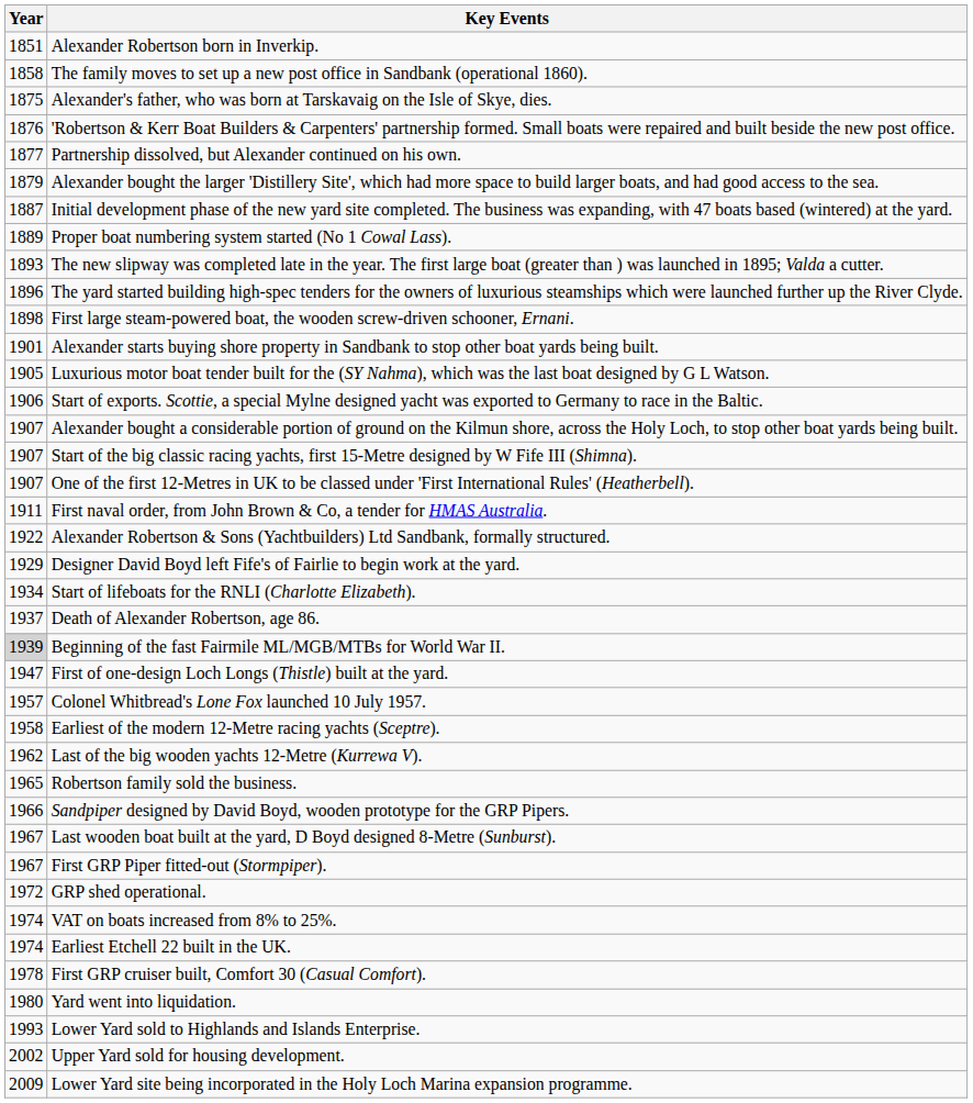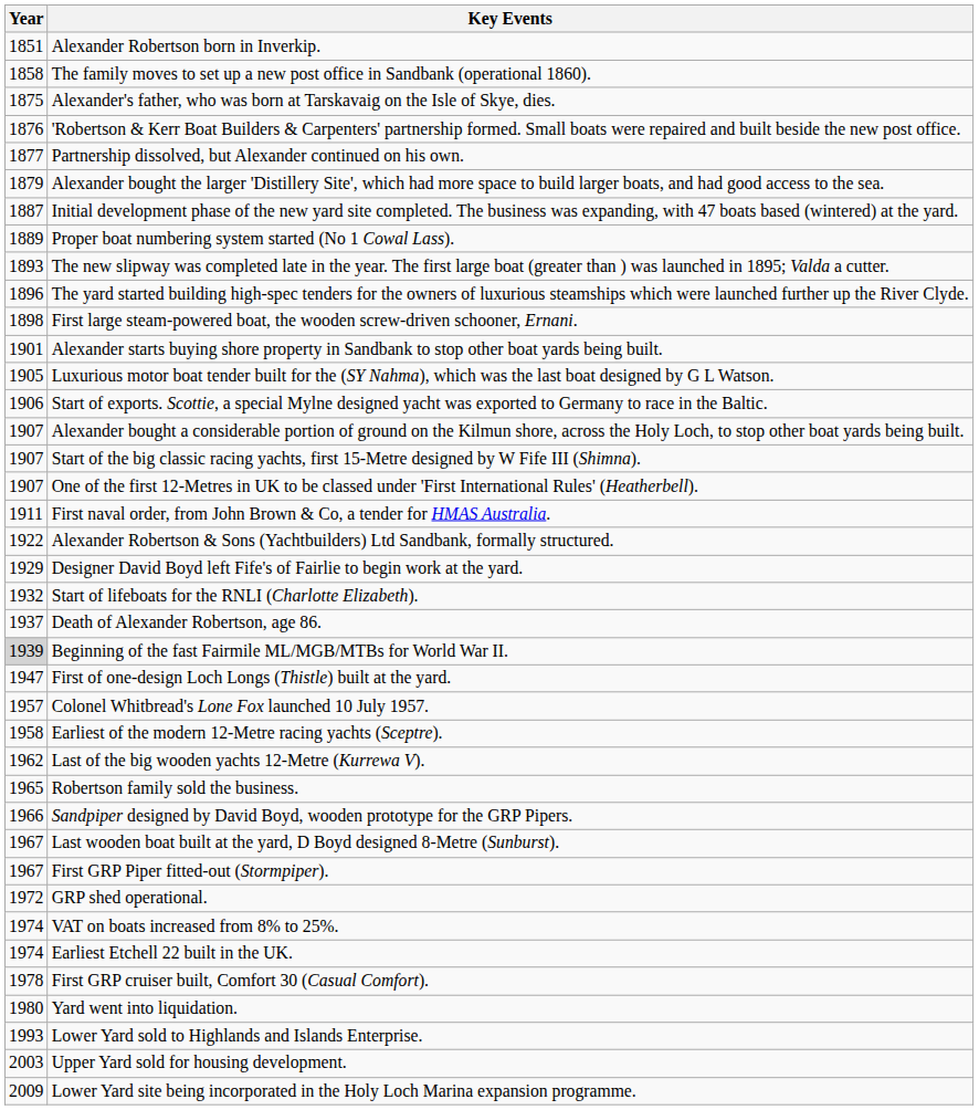Start of lifeboats for the RNLI (Charlotte Elizabeth). | Year: 1934 -> 1932
Upper Yard sold for housing development. | Year: 2002 -> 2003
